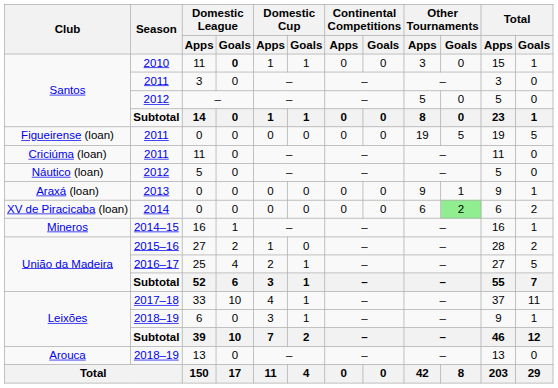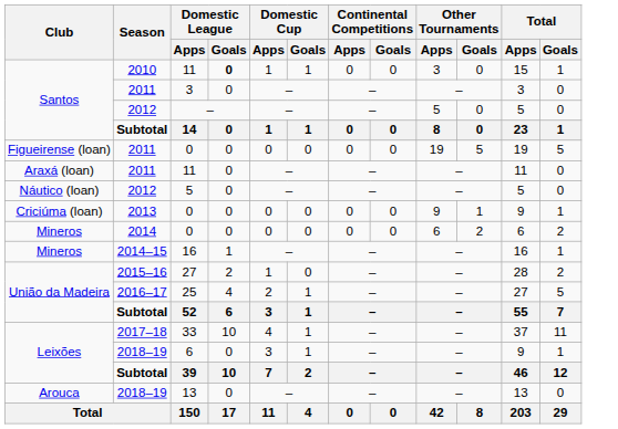2011 / 11 | Club: Criciúma (loan) -> Araxá (loan)
2013 / 0 | Club: Araxá (loan) -> Criciúma (loan)
2014 / 0 | Club: XV de Piracicaba (loan) -> Mineros
2014 / 0 | Other Tournaments / Goals: lightgreen background -> no background
